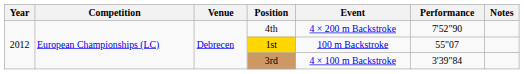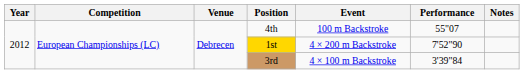4th | Event: 4 × 200 m Backstroke -> 100 m Backstroke
4th | Performance: 7'52"90 -> 55"07
1st | Event: 100 m Backstroke -> 4 × 200 m Backstroke
1st | Performance: 55"07 -> 7'52"90
